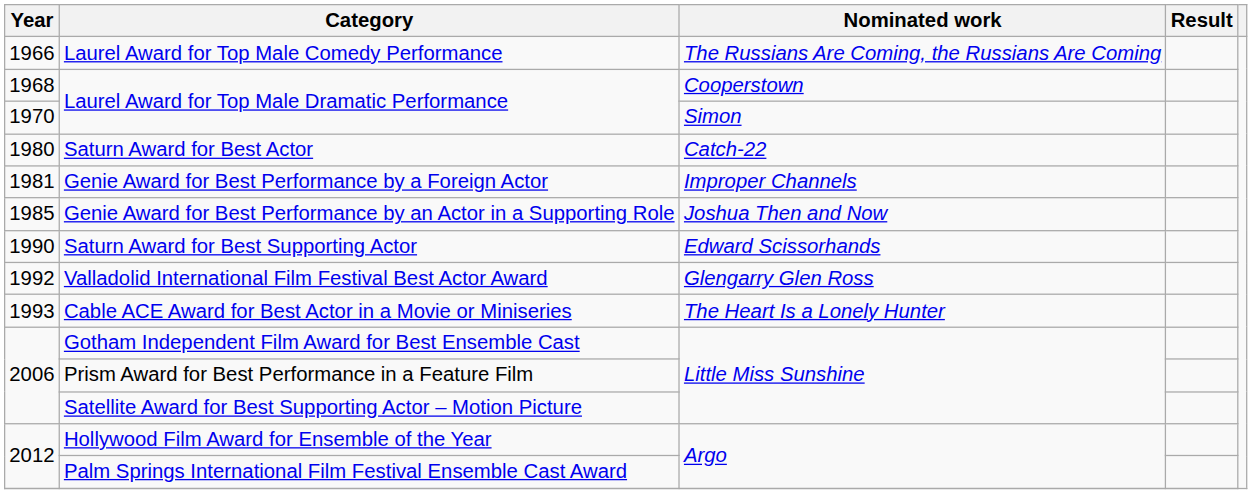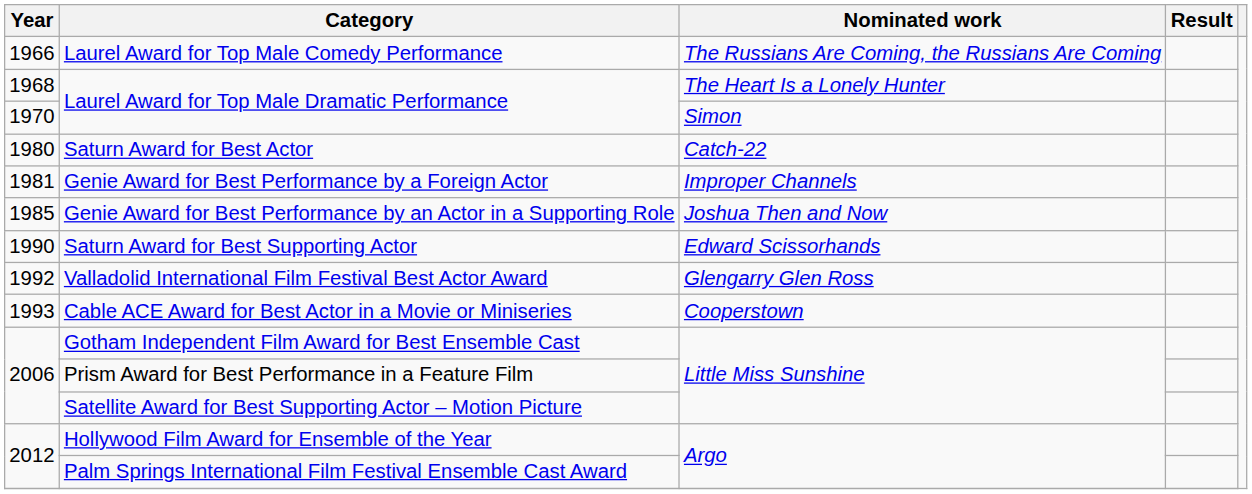1968 / Laurel Award for Top Male Dramatic Performance | Nominated work: Cooperstown -> The Heart Is a Lonely Hunter
Cable ACE Award for Best Actor in a Movie or Miniseries | Nominated work: The Heart Is a Lonely Hunter -> Cooperstown
